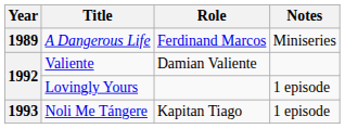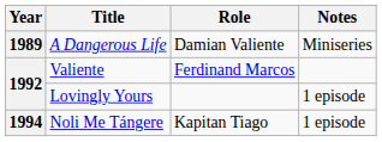A Dangerous Life | Role: Ferdinand Marcos -> Damian Valiente
Valiente | Role: Damian Valiente -> Ferdinand Marcos
Noli Me Tángere | Year: 1993 -> 1994
